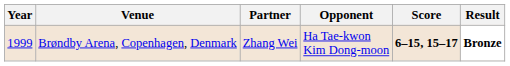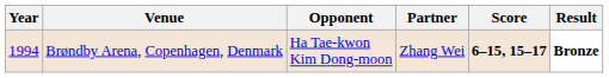columns swapped: Partner <-> Opponent
Brøndby Arena, Copenhagen, Denmark | Year: 1999 -> 1994
